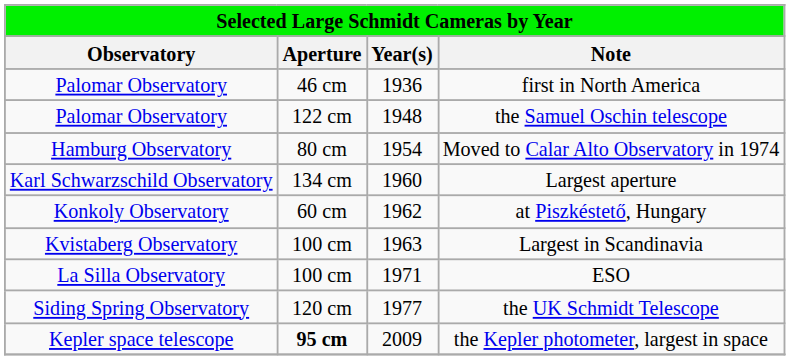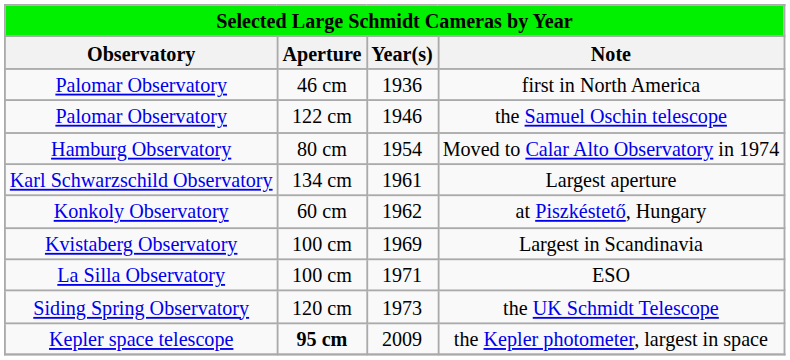the Samuel Oschin telescope | Year(s): 1948 -> 1946
Largest aperture | Year(s): 1960 -> 1961
Largest in Scandinavia | Year(s): 1963 -> 1969
the UK Schmidt Telescope | Year(s): 1977 -> 1973
